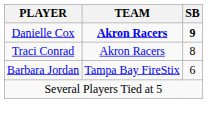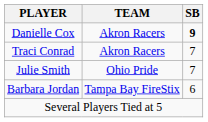Danielle Cox | TEAM: bold -> normal
Traci Conrad | SB: 8 -> 7
+ row: Julie Smith | Ohio Pride | 7
